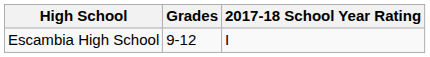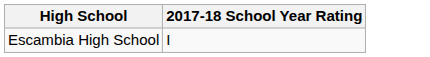- column: Grades | 9-12
